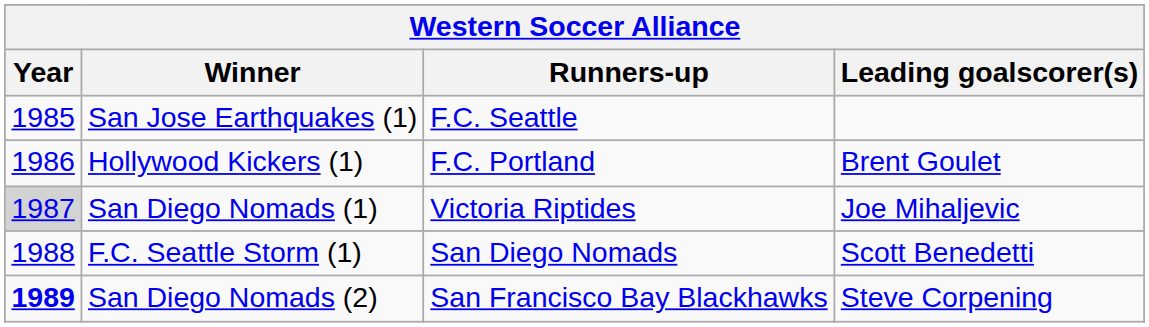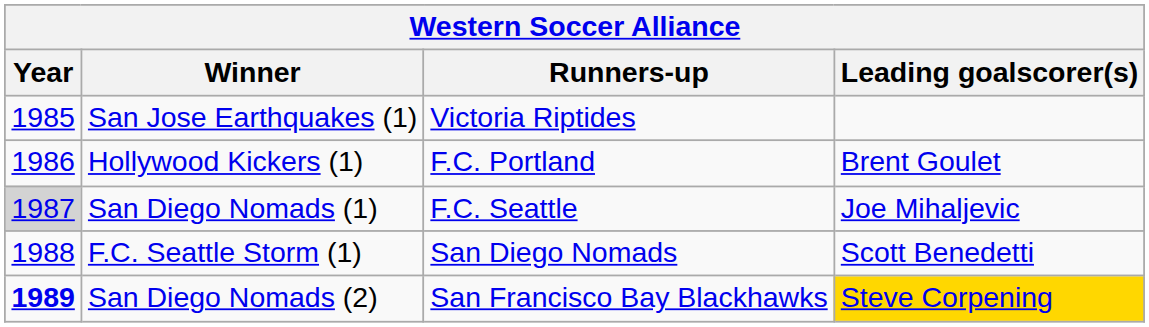San Jose Earthquakes (1) | Runners-up: F.C. Seattle -> Victoria Riptides
San Diego Nomads (1) | Runners-up: Victoria Riptides -> F.C. Seattle
San Diego Nomads (2) | Leading goalscorer(s): no background -> gold background
